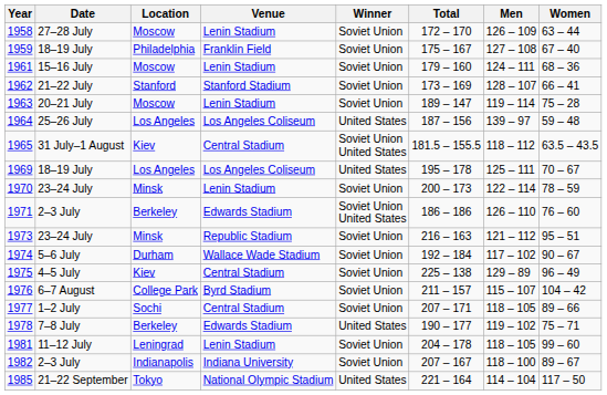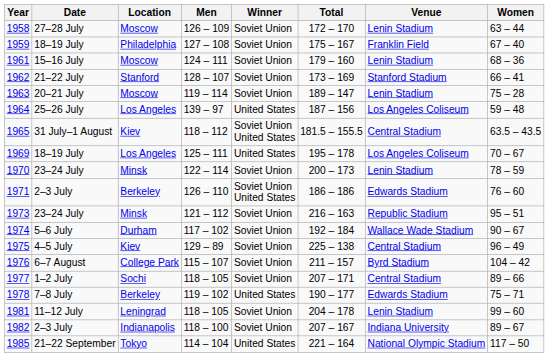columns swapped: Venue <-> Men
